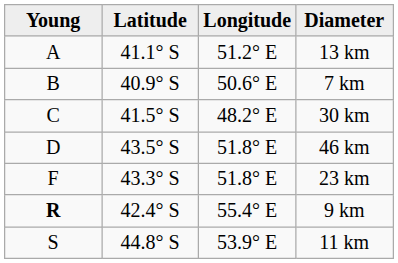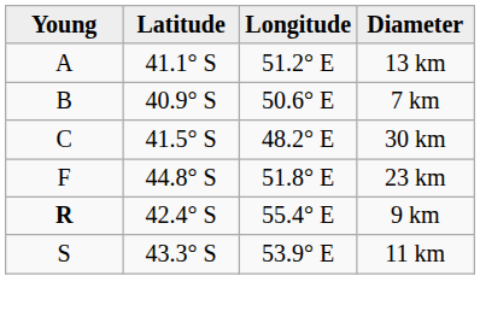- row: D | 43.5° S | 51.8° E | 46 km
23 km | Latitude: 43.3° S -> 44.8° S
11 km | Latitude: 44.8° S -> 43.3° S
